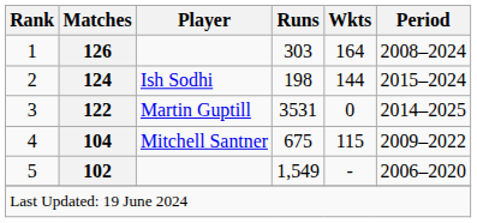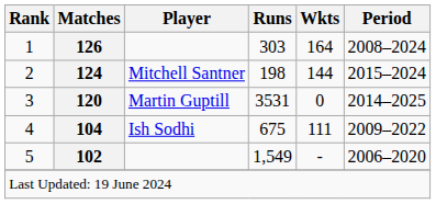2 | Player: Ish Sodhi -> Mitchell Santner
3 | Matches: 122 -> 120
4 | Player: Mitchell Santner -> Ish Sodhi
4 | Wkts: 115 -> 111
